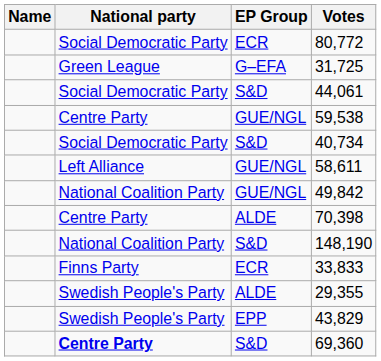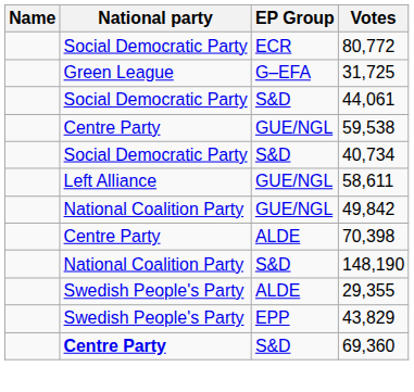- row: Finns Party | ECR | 33,833
